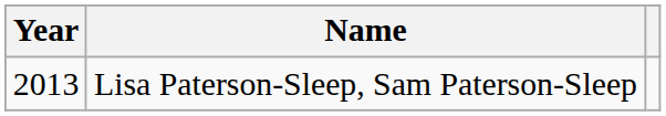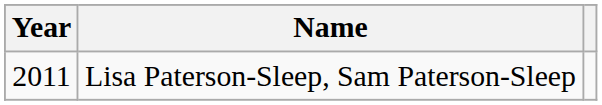Lisa Paterson-Sleep, Sam Paterson-Sleep | Year: 2013 -> 2011
